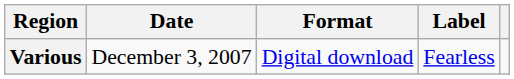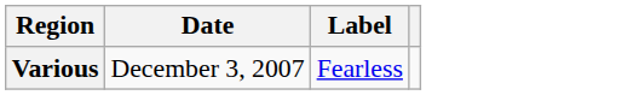- column: Format | Digital download
